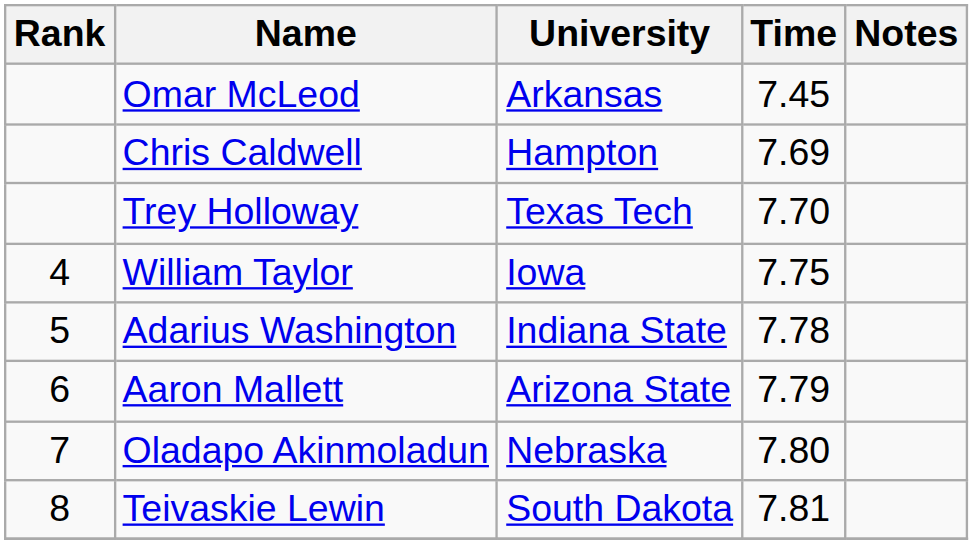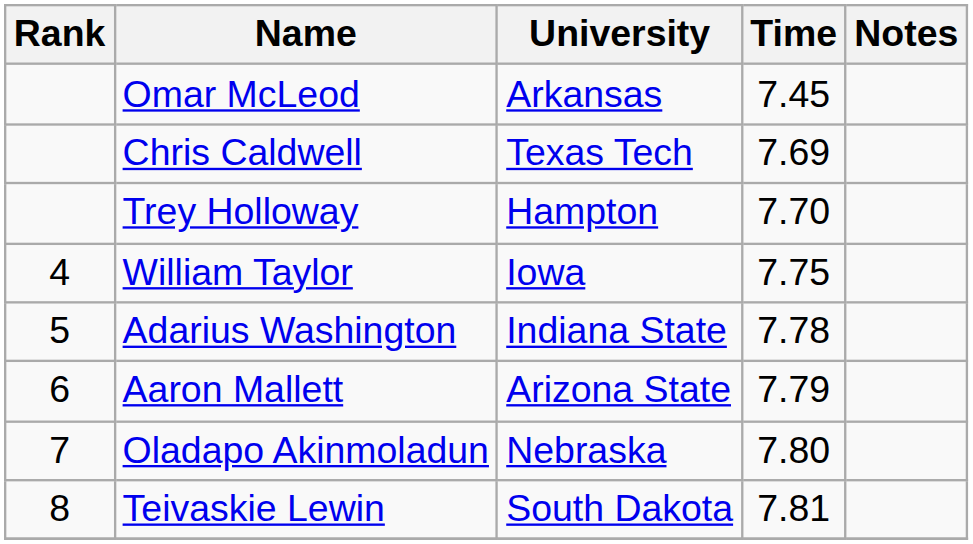Chris Caldwell | University: Hampton -> Texas Tech
Trey Holloway | University: Texas Tech -> Hampton
